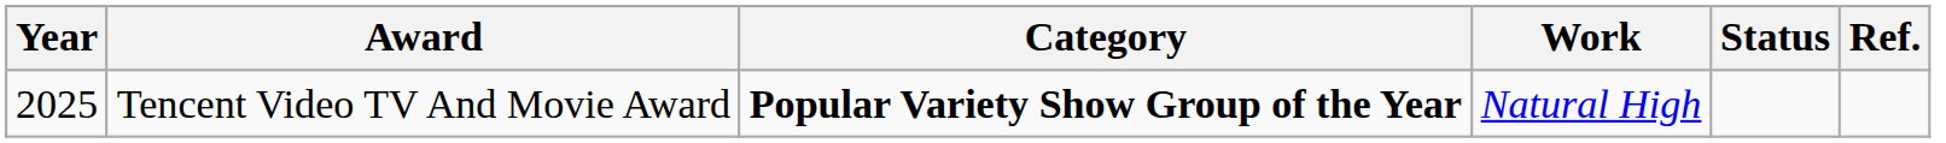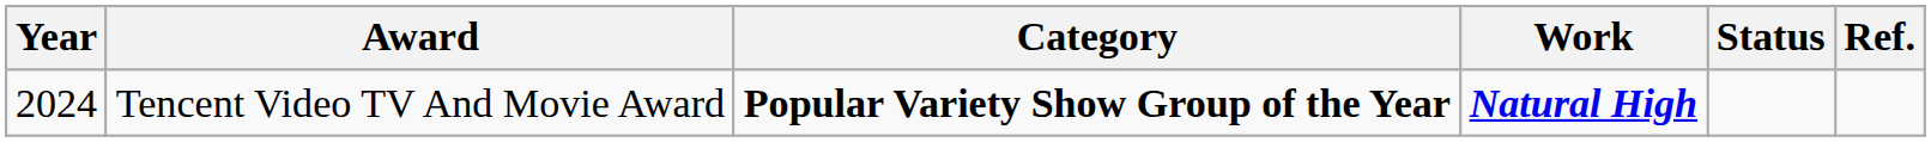Tencent Video TV And Movie Award | Year: 2025 -> 2024
Tencent Video TV And Movie Award | Work: normal -> bold
